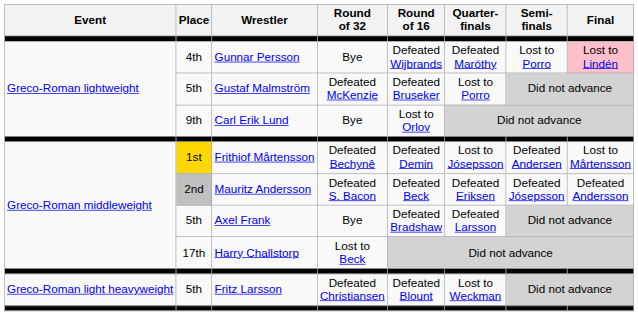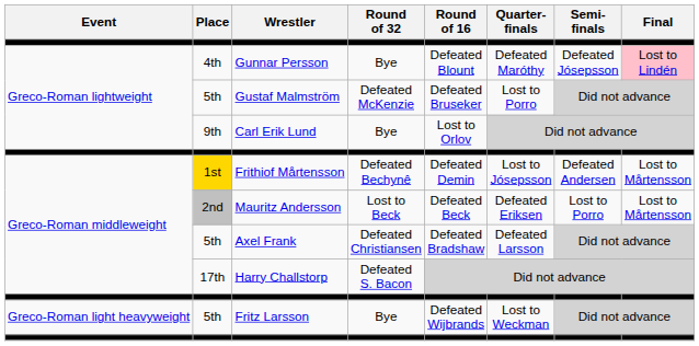Gunnar Persson | Round of 16: Defeated Wijbrands -> Defeated Blount
Gunnar Persson | Semi- finals: Lost to Porro -> Defeated Jósepsson
Mauritz Andersson | Round of 32: Defeated S. Bacon -> Lost to Beck
Mauritz Andersson | Semi- finals: Defeated Jósepsson -> Lost to Porro
Mauritz Andersson | Final: Defeated Andersson -> Lost to Mårtensson
Axel Frank | Round of 32: Bye -> Defeated Christiansen
Harry Challstorp | Round of 32: Lost to Beck -> Defeated S. Bacon
Fritz Larsson | Round of 32: Defeated Christiansen -> Bye
Fritz Larsson | Round of 16: Defeated Blount -> Defeated Wijbrands
